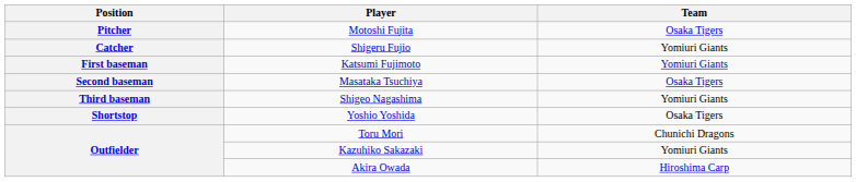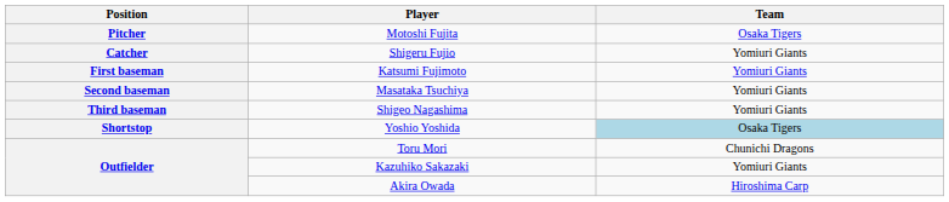Masataka Tsuchiya | Team: Osaka Tigers -> Yomiuri Giants
Yoshio Yoshida | Team: no background -> lightblue background
